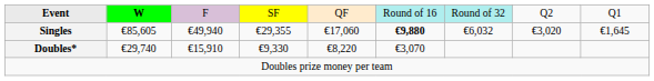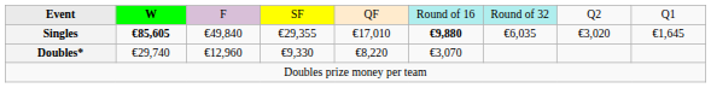Singles | column 2: normal -> bold
Singles | column 3: €49,940 -> €49,840
Singles | column 5: €17,060 -> €17,010
Singles | column 7: €6,032 -> €6,035
Doubles* | column 3: €15,910 -> €12,960
